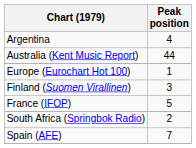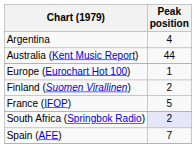Finland (Suomen Virallinen) | Peak position: 3 -> 2
South Africa (Springbok Radio) | Peak position: no background -> lavender background
